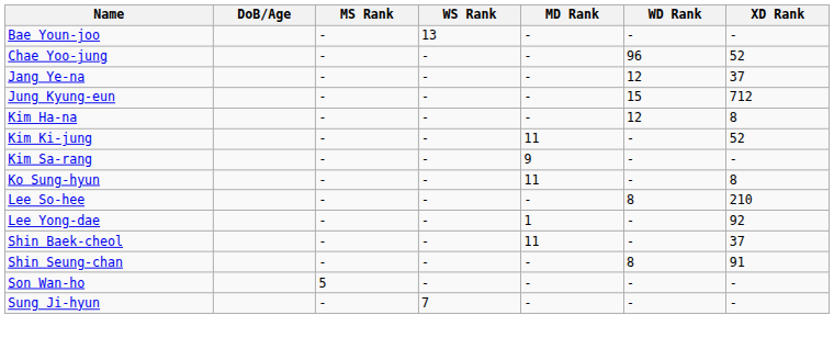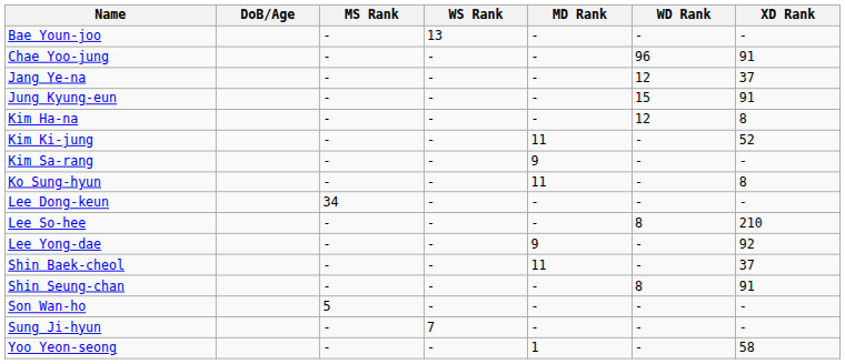Chae Yoo-jung | XD Rank: 52 -> 91
Jung Kyung-eun | XD Rank: 712 -> 91
+ row: Lee Dong-keun | 34 | - | - | - | -
Lee Yong-dae | MD Rank: 1 -> 9
+ row: Yoo Yeon-seong | - | - | 1 | - | 58
